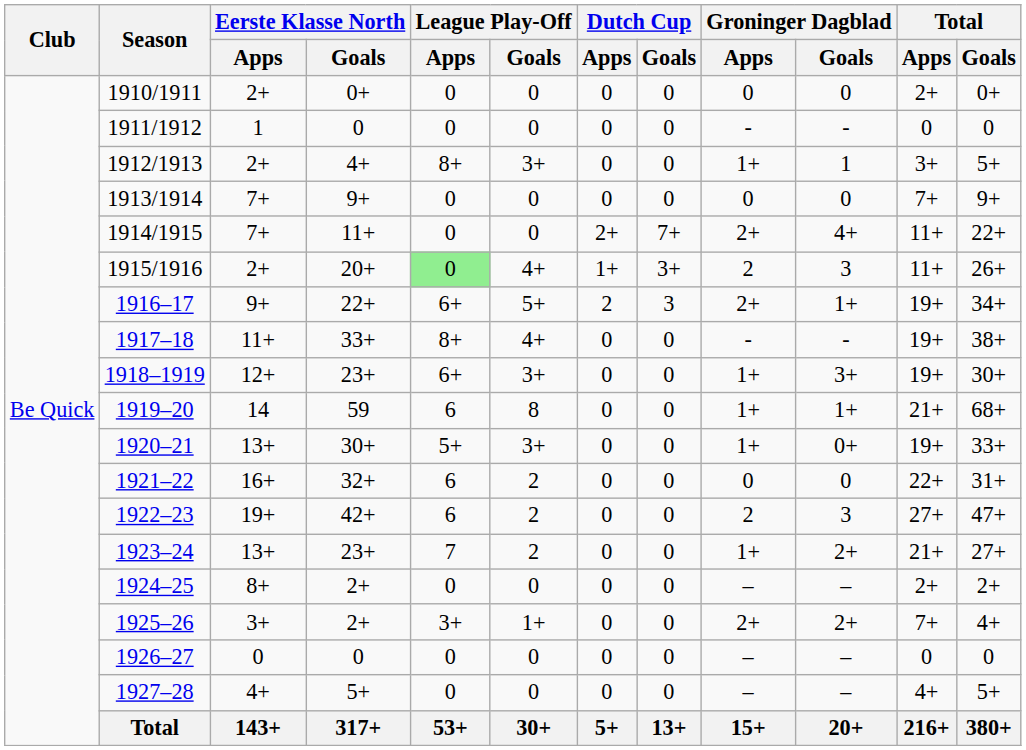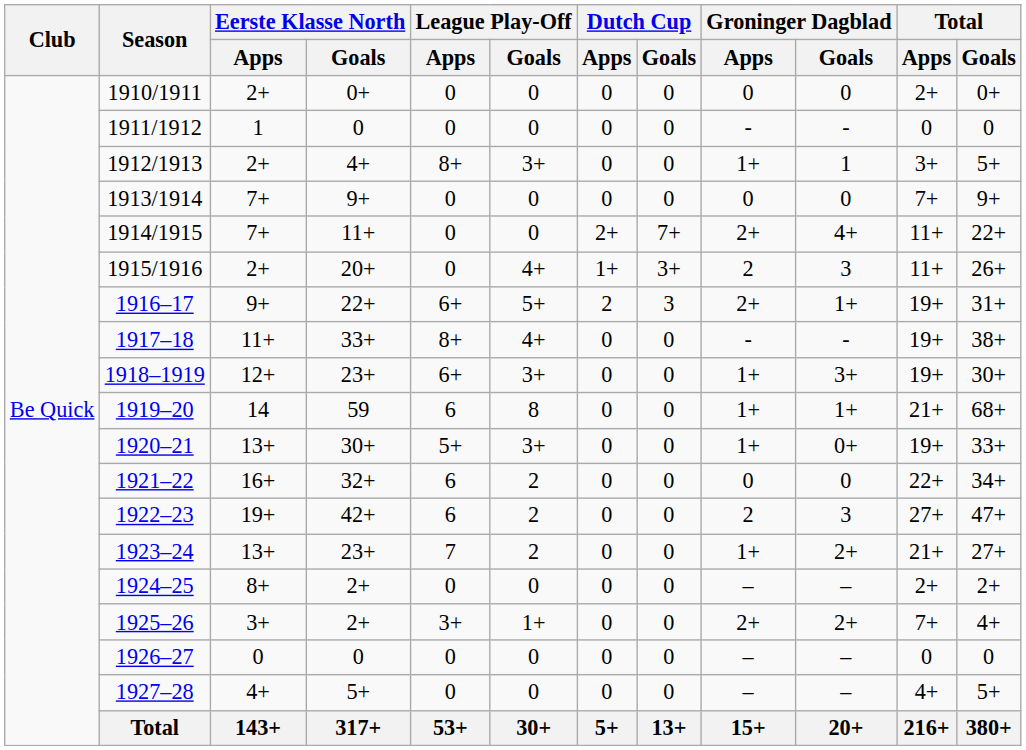1915/1916 | League Play-Off / Apps: lightgreen background -> no background
1916–17 | Total / Goals: 34+ -> 31+
1921–22 | Total / Goals: 31+ -> 34+
